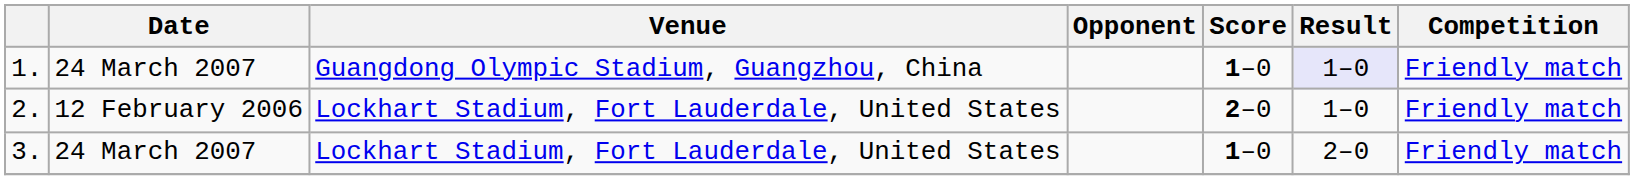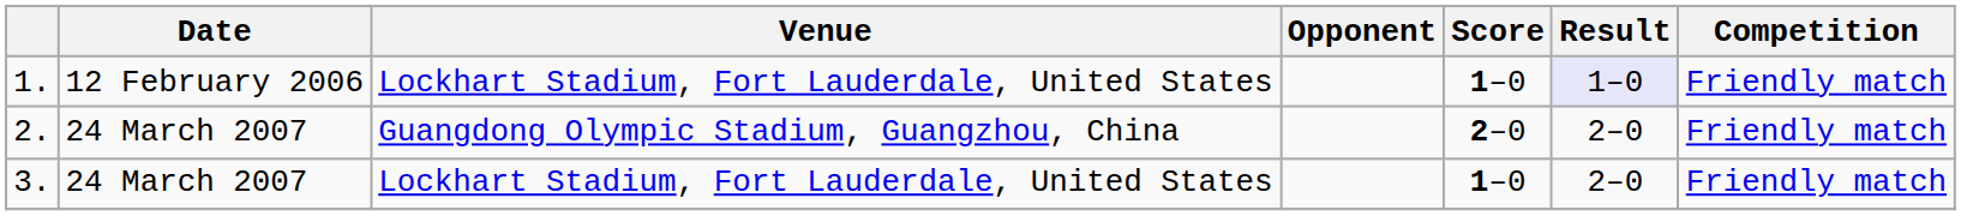1. | Date: 24 March 2007 -> 12 February 2006
1. | Venue: Guangdong Olympic Stadium, Guangzhou, China -> Lockhart Stadium, Fort Lauderdale, United States
2. | Date: 12 February 2006 -> 24 March 2007
2. | Venue: Lockhart Stadium, Fort Lauderdale, United States -> Guangdong Olympic Stadium, Guangzhou, China
2. | Result: 1–0 -> 2–0
